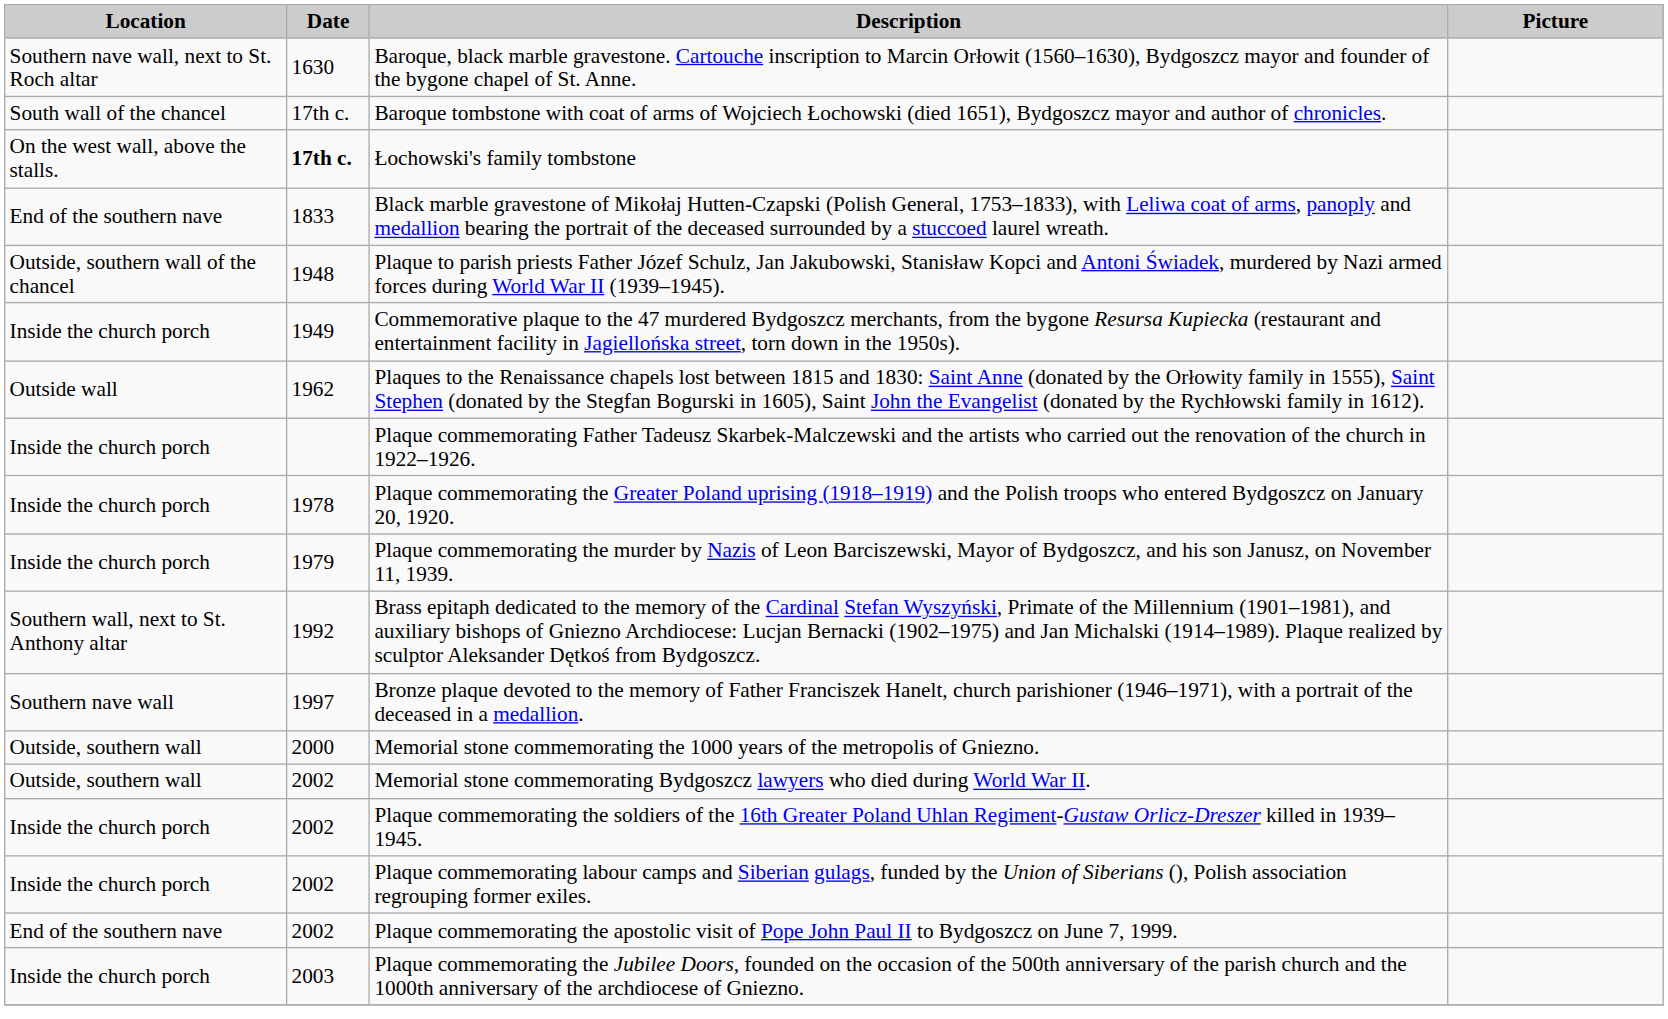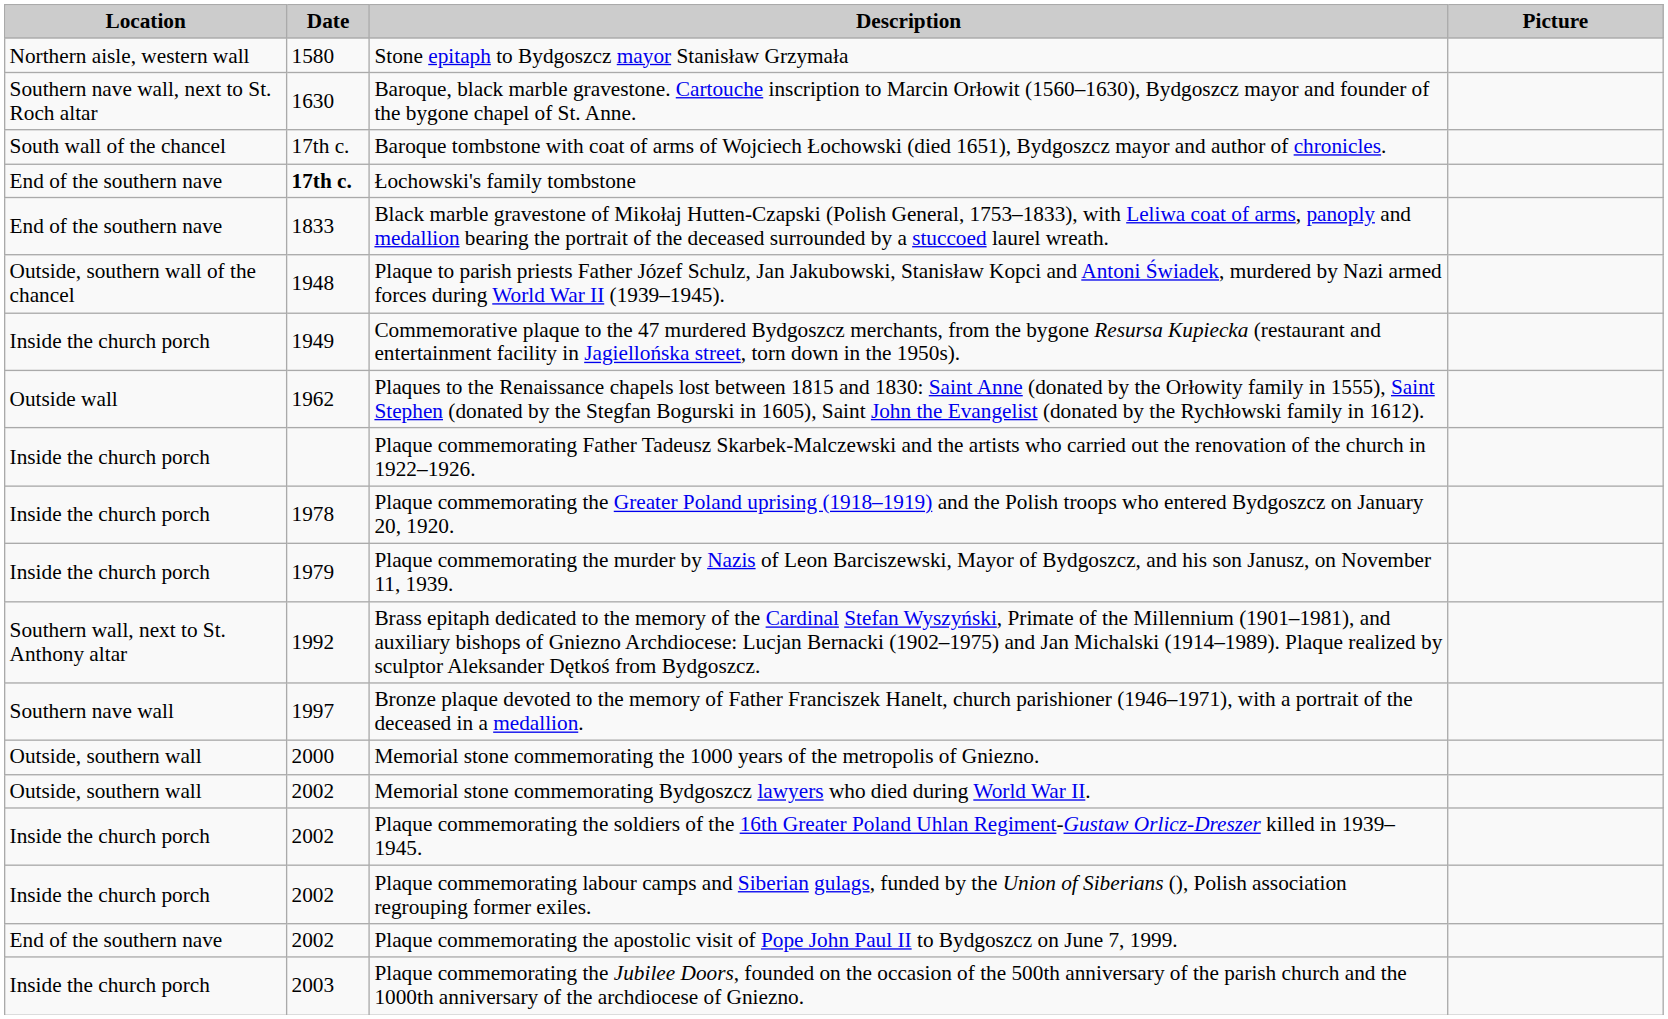+ row: Northern aisle, western wall | 1580 | Stone epitaph to Bydgoszcz mayor Stanisław Grzymała
Łochowski's family tombstone | Location: On the west wall, above the stalls. -> End of the southern nave
